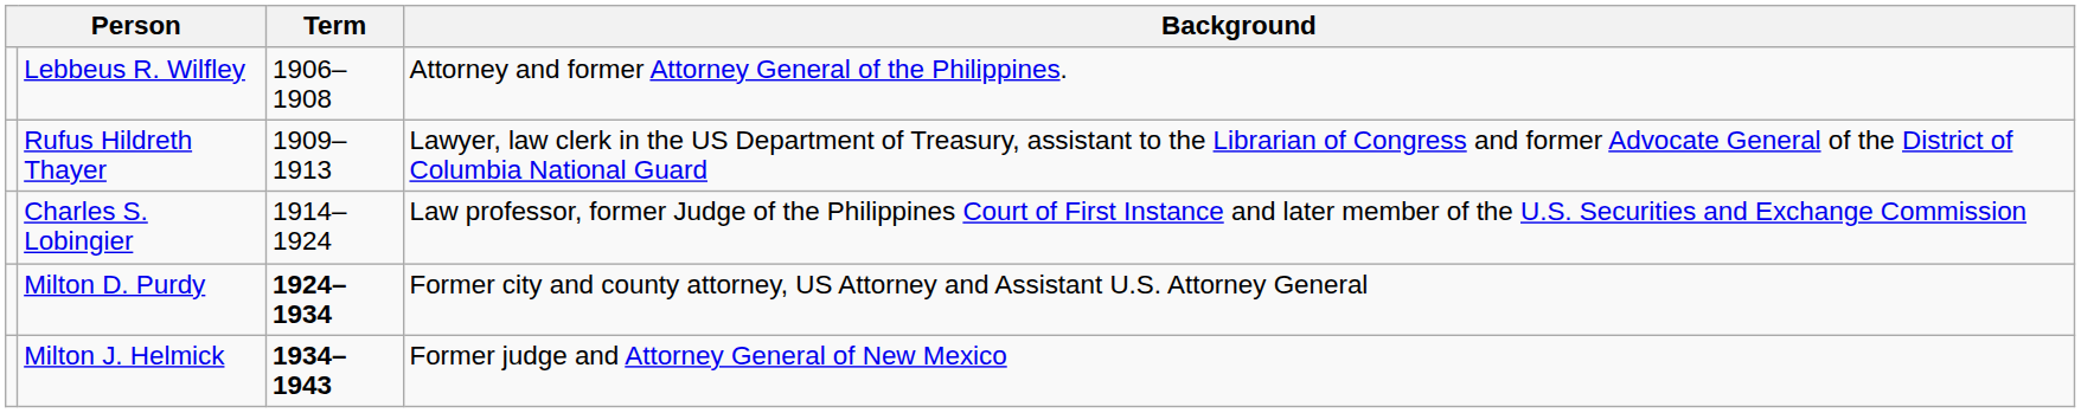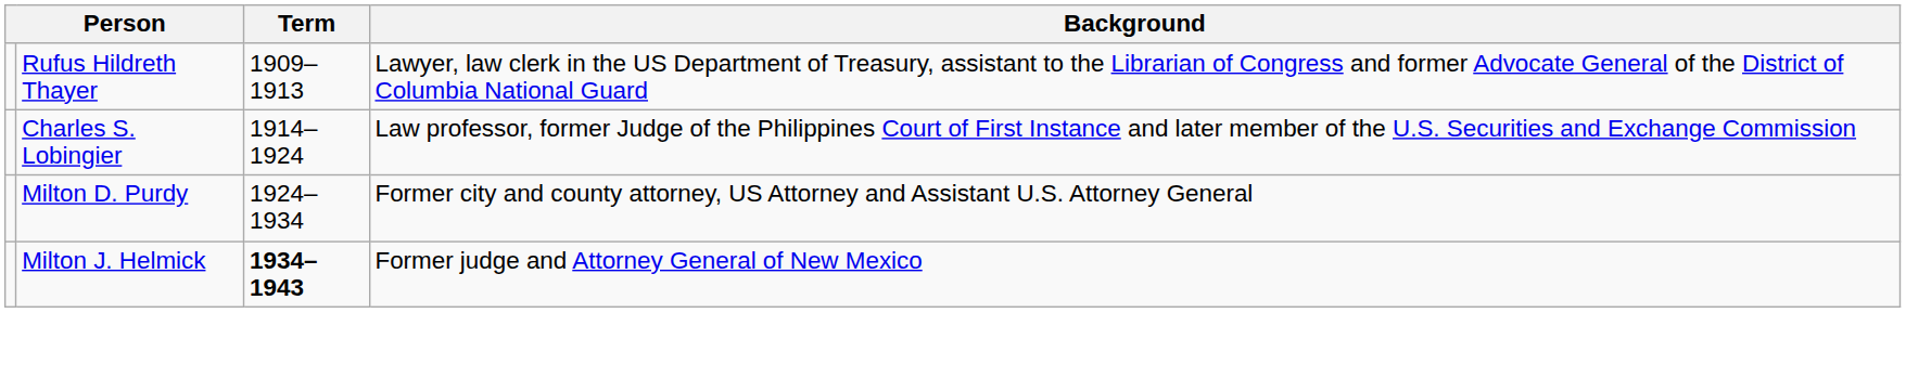- row: Lebbeus R. Wilfley | 1906–1908 | Attorney and former Attorney General of the Philippines.
Milton D. Purdy | Term: bold -> normal
